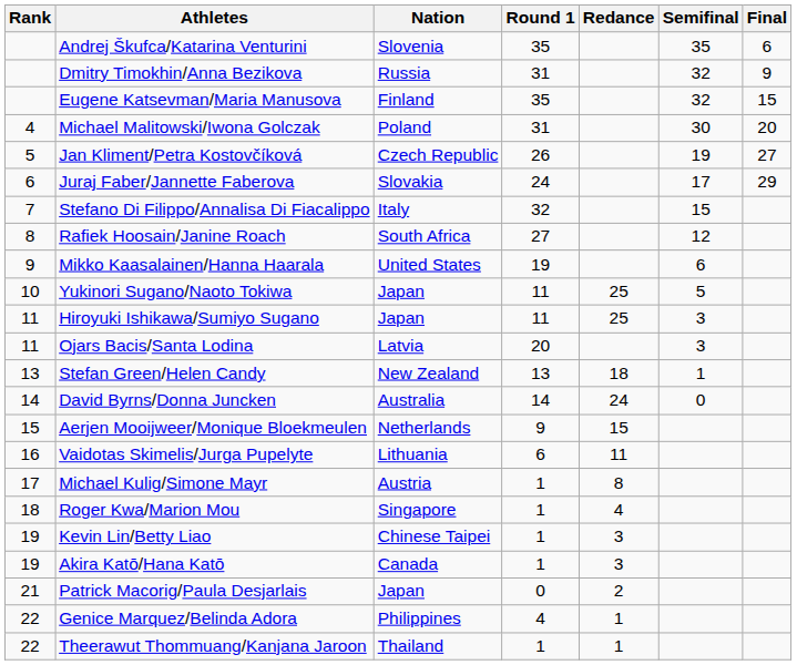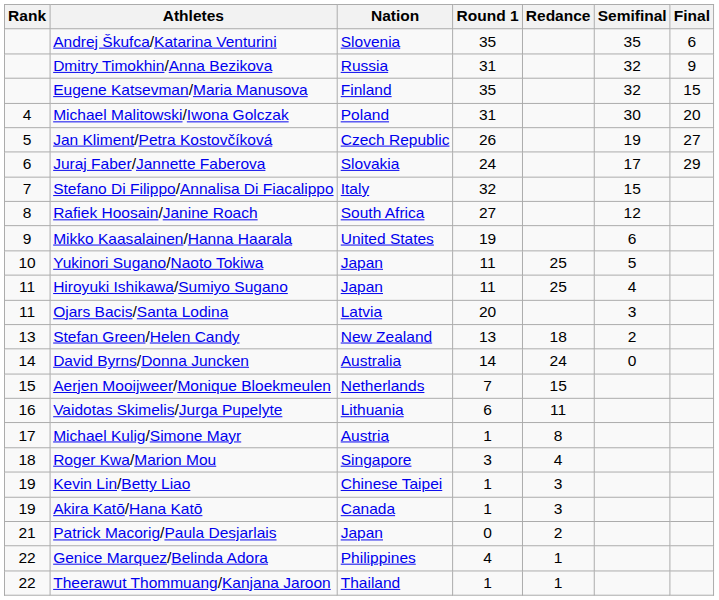Hiroyuki Ishikawa/Sumiyo Sugano | Semifinal: 3 -> 4
Stefan Green/Helen Candy | Semifinal: 1 -> 2
Aerjen Mooijweer/Monique Bloekmeulen | Round 1: 9 -> 7
Roger Kwa/Marion Mou | Round 1: 1 -> 3
